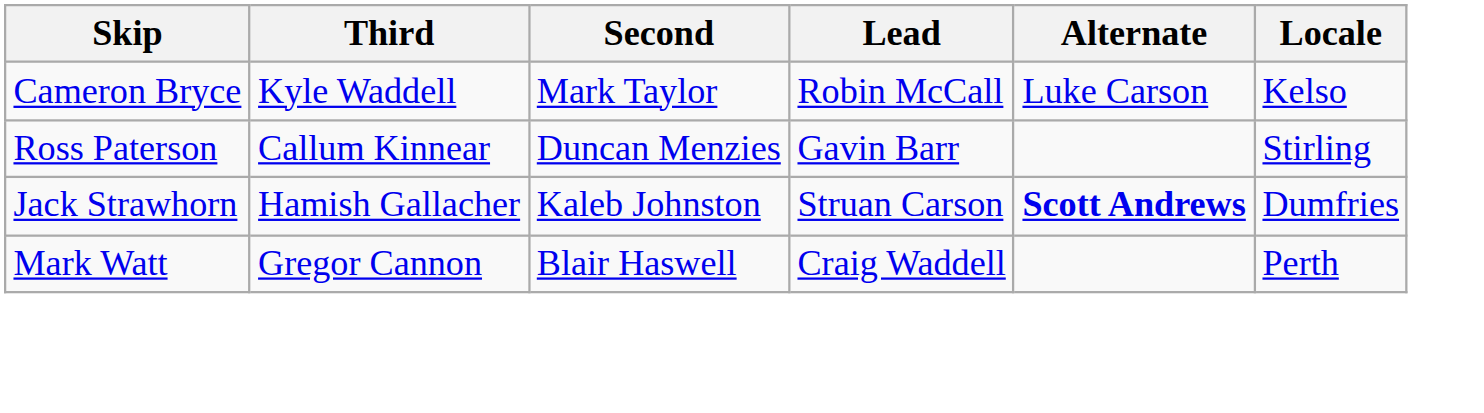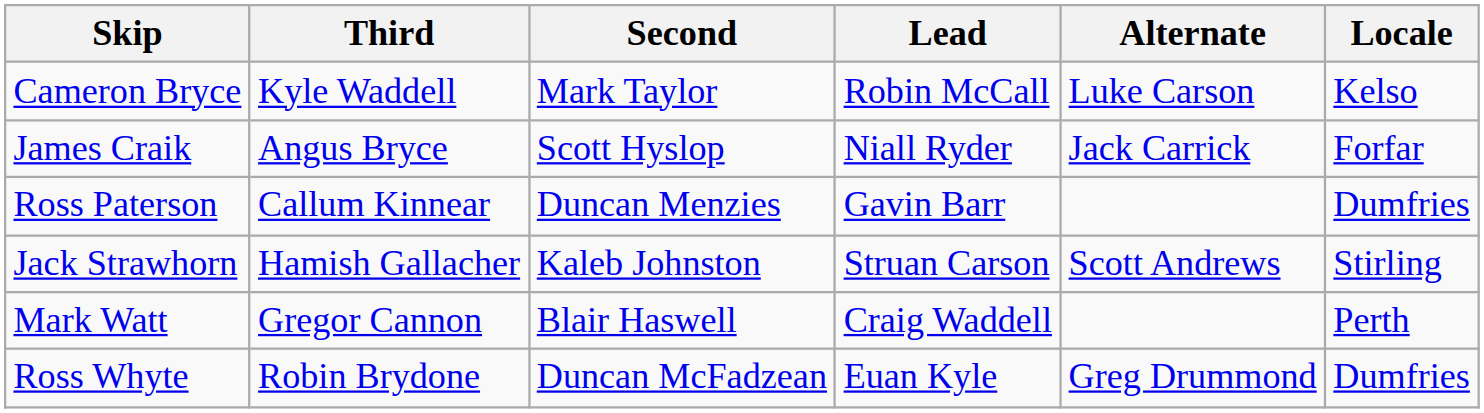+ row: James Craik | Angus Bryce | Scott Hyslop | Niall Ryder | Jack Carrick | Forfar
Ross Paterson | Locale: Stirling -> Dumfries
Jack Strawhorn | Alternate: bold -> normal
Jack Strawhorn | Locale: Dumfries -> Stirling
+ row: Ross Whyte | Robin Brydone | Duncan McFadzean | Euan Kyle | Greg Drummond | Dumfries
